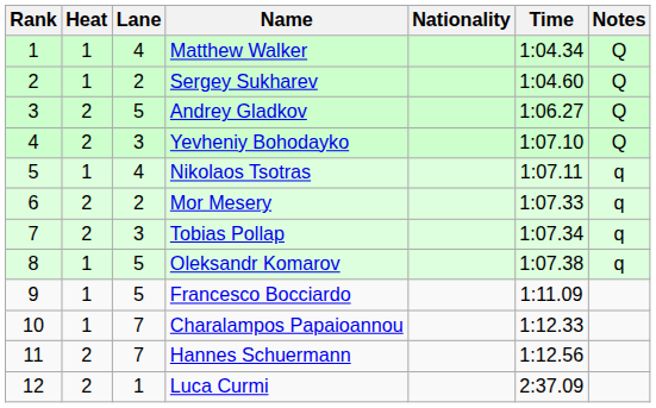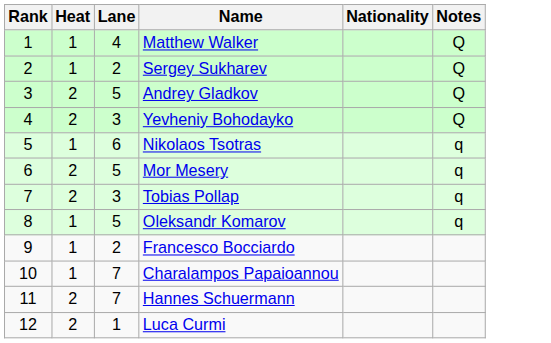- column: Time | 1:04.34 | 1:04.60 | 1:06.27 | 1:07.10 | 1:07.11 | 1:07.33 | 1:07.34 | 1:07.38 | 1:11.09 | 1:12.33 | 1:12.56 | 2:37.09
Nikolaos Tsotras | Lane: 4 -> 6
Mor Mesery | Lane: 2 -> 5
Francesco Bocciardo | Lane: 5 -> 2
